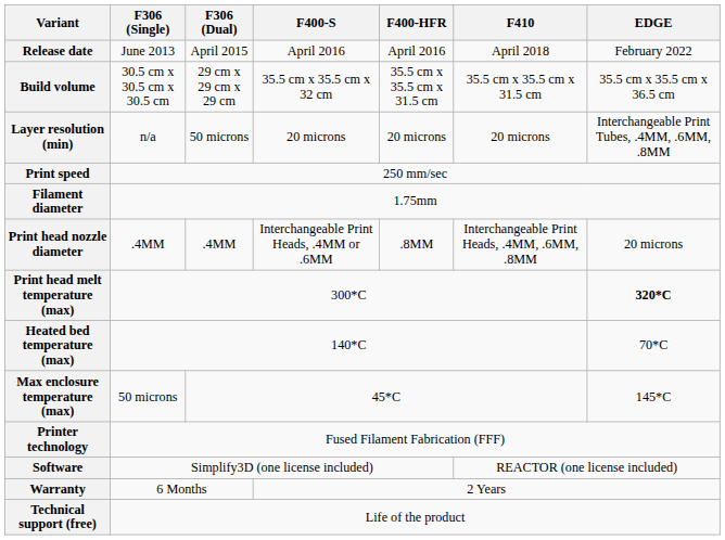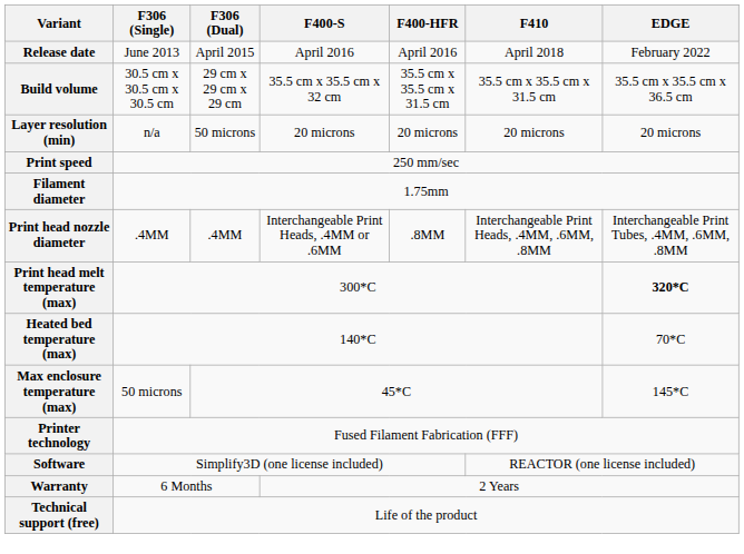Layer resolution (min) | EDGE: Interchangeable Print Tubes, .4MM, .6MM, .8MM -> 20 microns
Print head nozzle diameter | EDGE: 20 microns -> Interchangeable Print Tubes, .4MM, .6MM, .8MM
